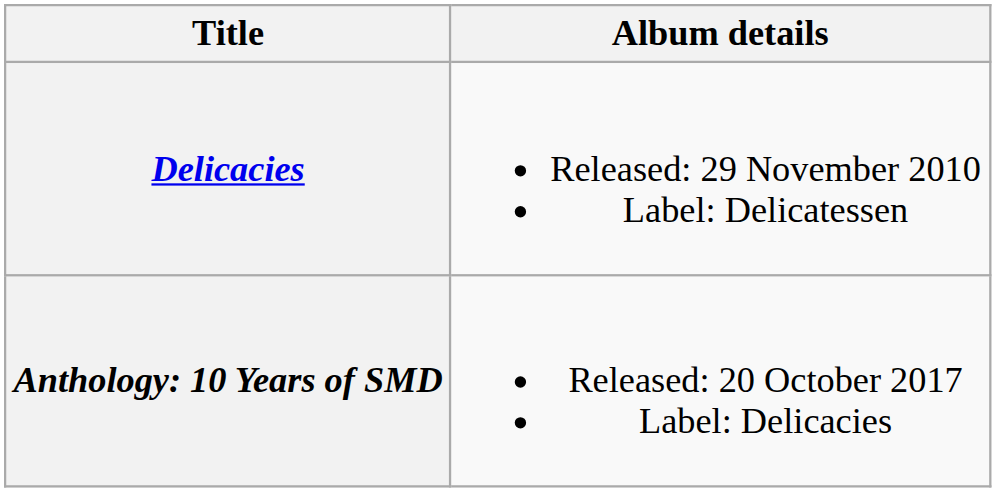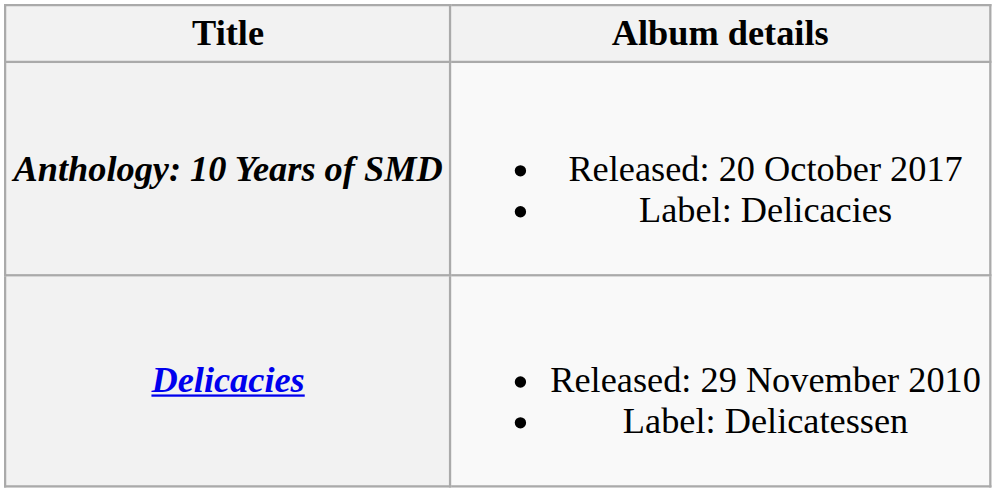rows swapped: Delicacies <-> Anthology: 10 Years of SMD
